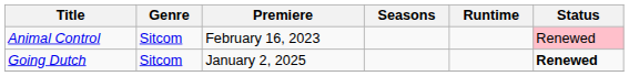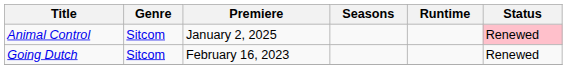Animal Control | Premiere: February 16, 2023 -> January 2, 2025
Going Dutch | Premiere: January 2, 2025 -> February 16, 2023
Going Dutch | Status: bold -> normal
